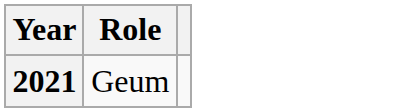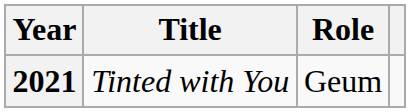+ column: Title | Tinted with You
